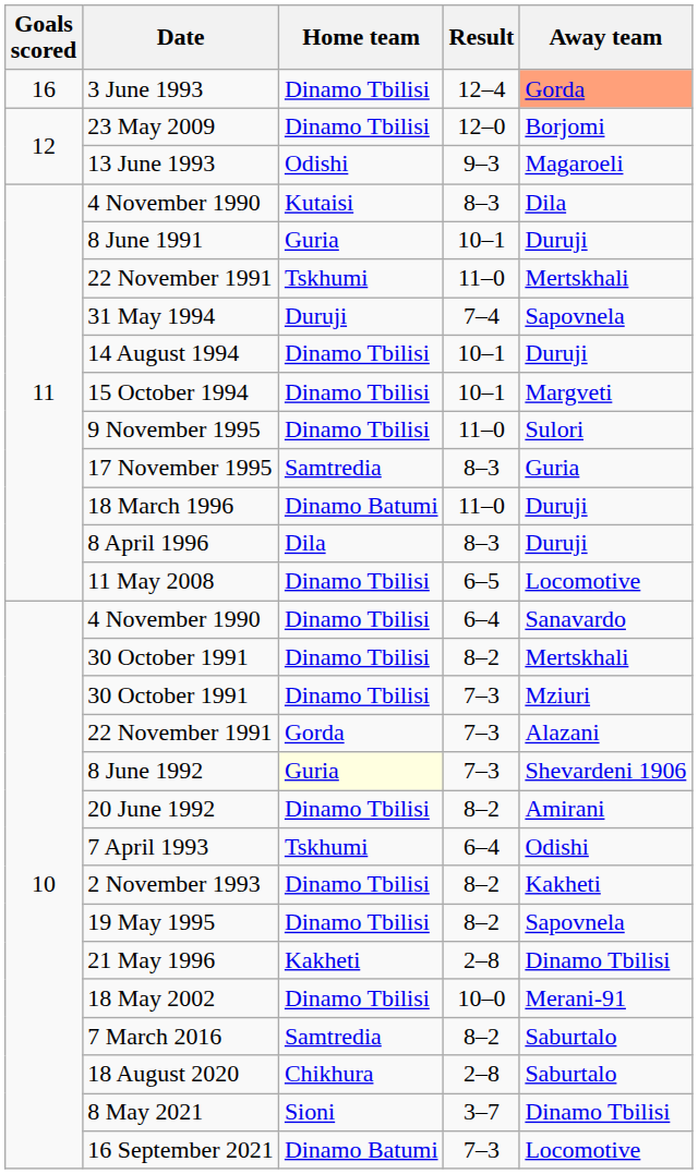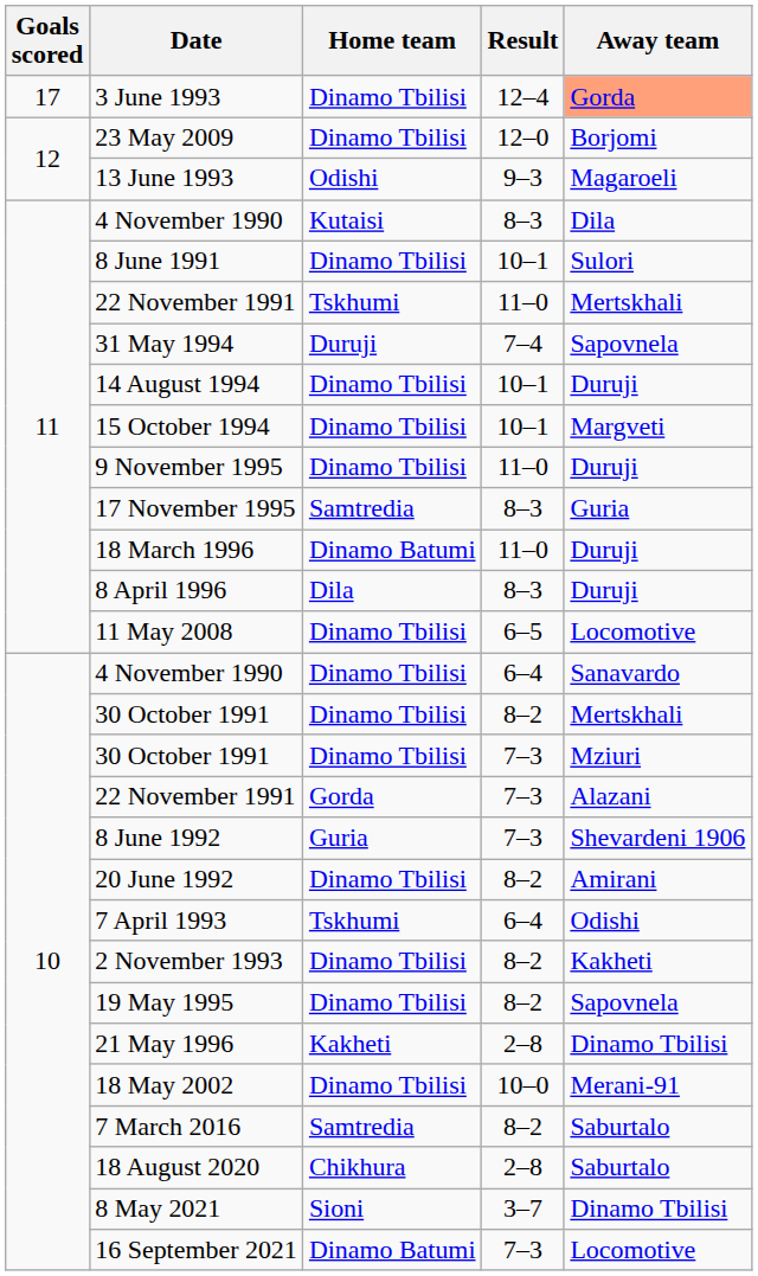3 June 1993 | Goals scored: 16 -> 17
8 June 1991 | Home team: Guria -> Dinamo Tbilisi
8 June 1991 | Away team: Duruji -> Sulori
9 November 1995 | Away team: Sulori -> Duruji
8 June 1992 | Home team: lightyellow background -> no background
